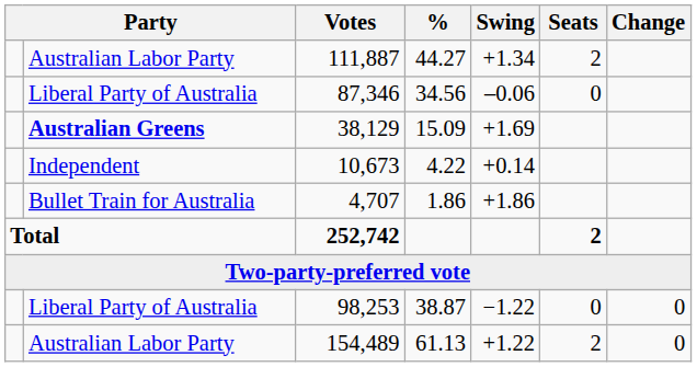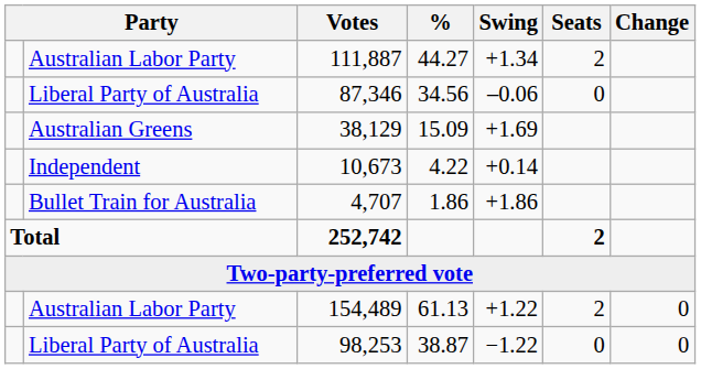38,129 | column 2: bold -> normal
rows swapped: 154,489 <-> 98,253
